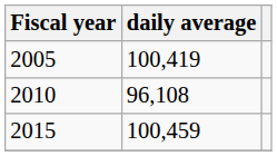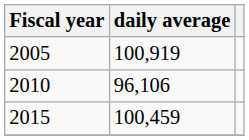2005 | daily average: 100,419 -> 100,919
2010 | daily average: 96,108 -> 96,106
